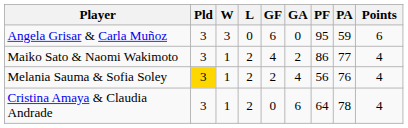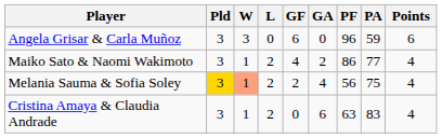Angela Grisar & Carla Muñoz | PF: 95 -> 96
Melania Sauma & Sofia Soley | W: no background -> lightsalmon background
Melania Sauma & Sofia Soley | PA: 76 -> 75
Cristina Amaya & Claudia Andrade | PF: 64 -> 63
Cristina Amaya & Claudia Andrade | PA: 78 -> 83
